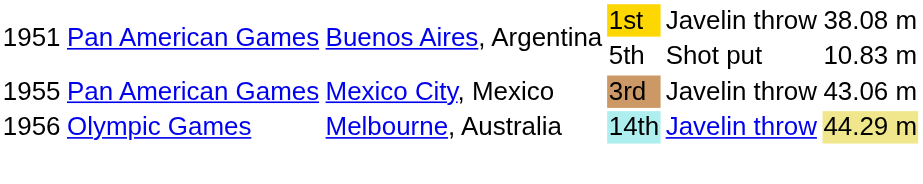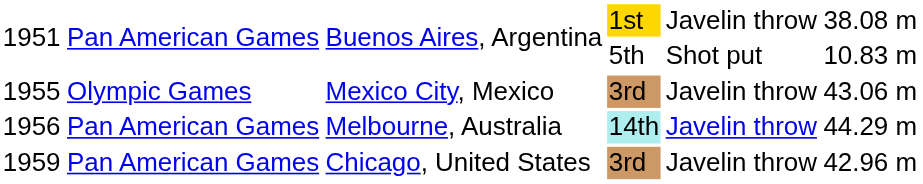Mexico City, Mexico | column 2: Pan American Games -> Olympic Games
Melbourne, Australia | column 2: Olympic Games -> Pan American Games
Melbourne, Australia | column 6: khaki background -> no background
+ row: 1959 | Pan American Games | Chicago, United States | 3rd | Javelin throw | 42.96 m
